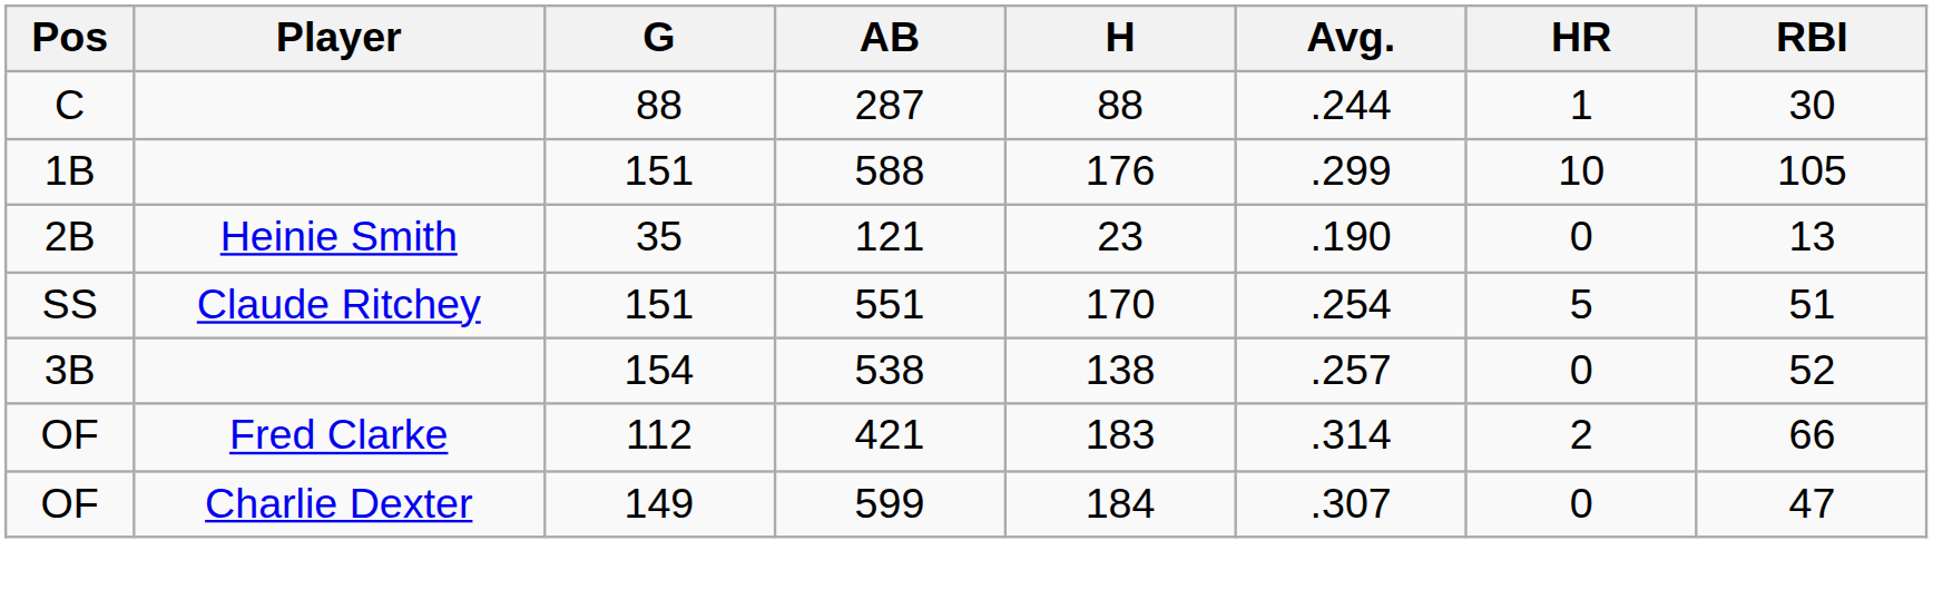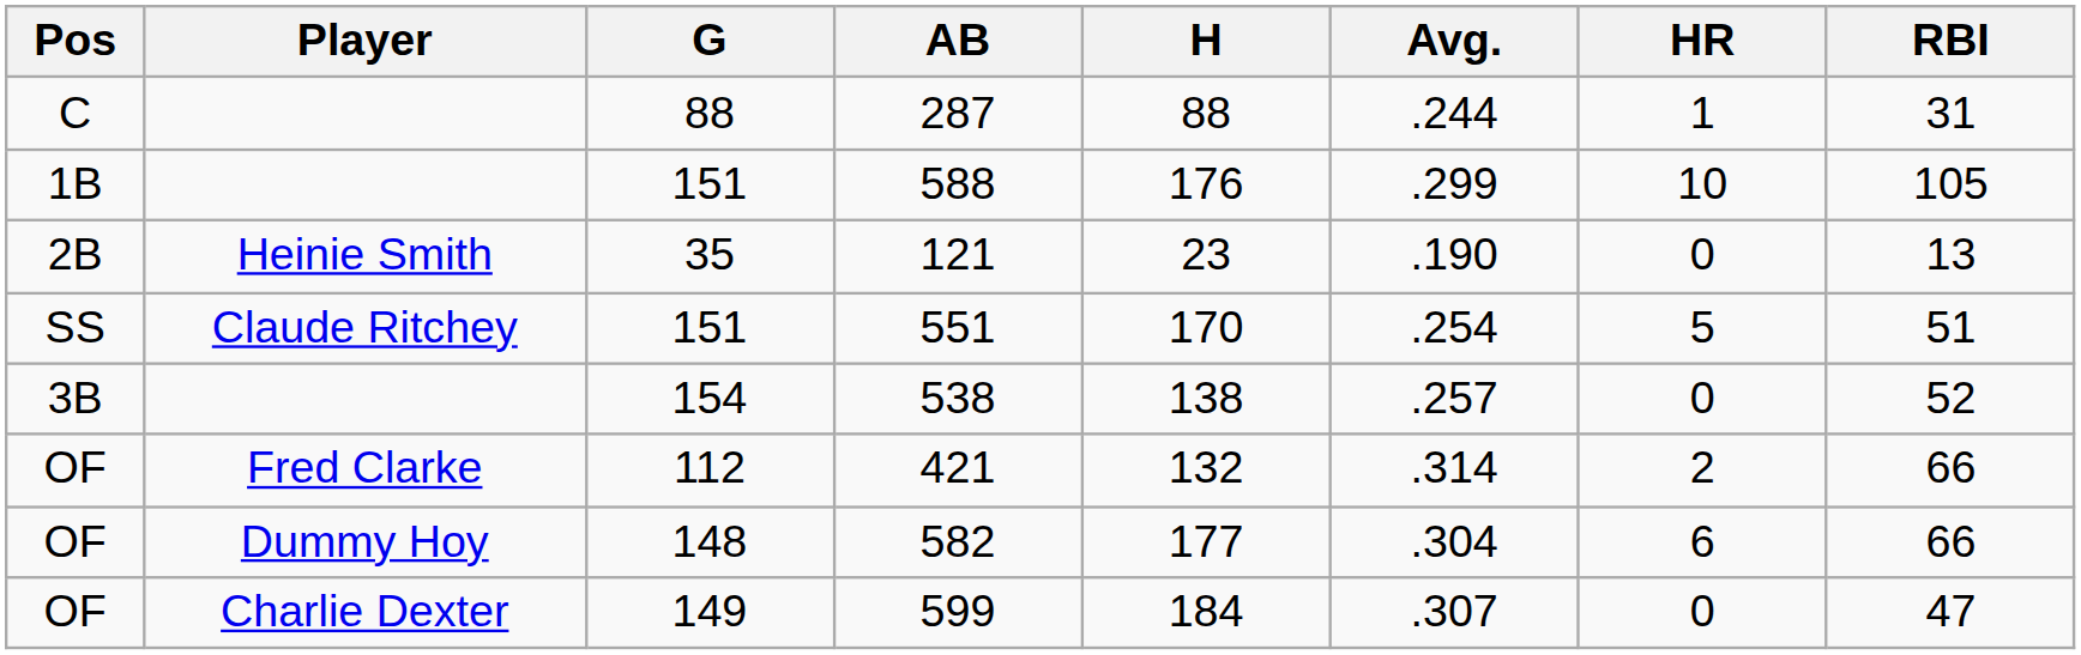287 | RBI: 30 -> 31
421 | H: 183 -> 132
+ row: OF | Dummy Hoy | 148 | 582 | 177 | .304 | 6 | 66
